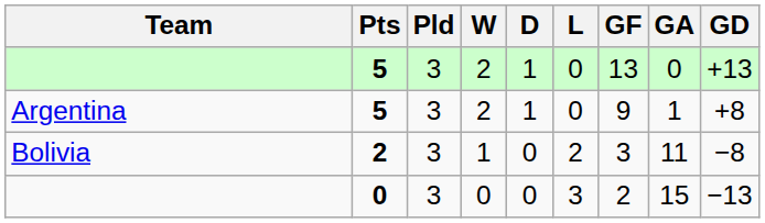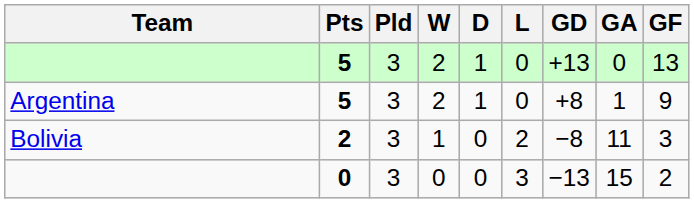columns swapped: GF <-> GD
